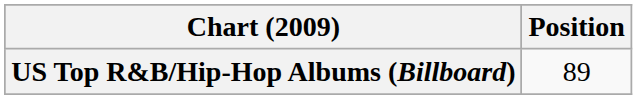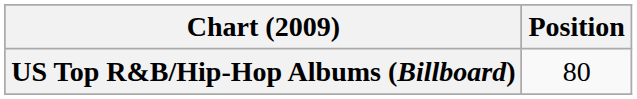US Top R&B/Hip-Hop Albums (Billboard) | Position: 89 -> 80
